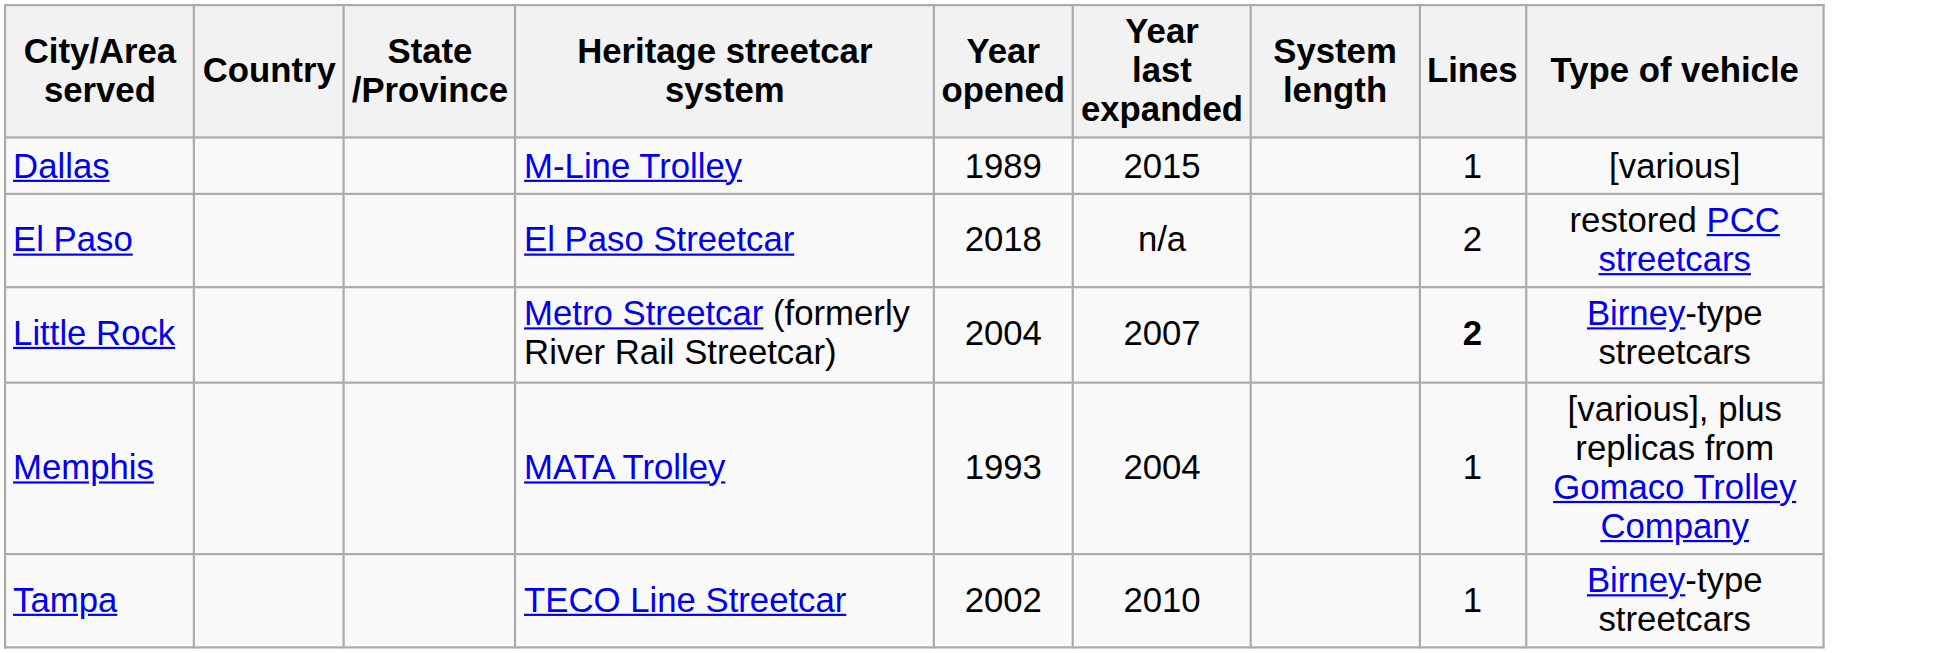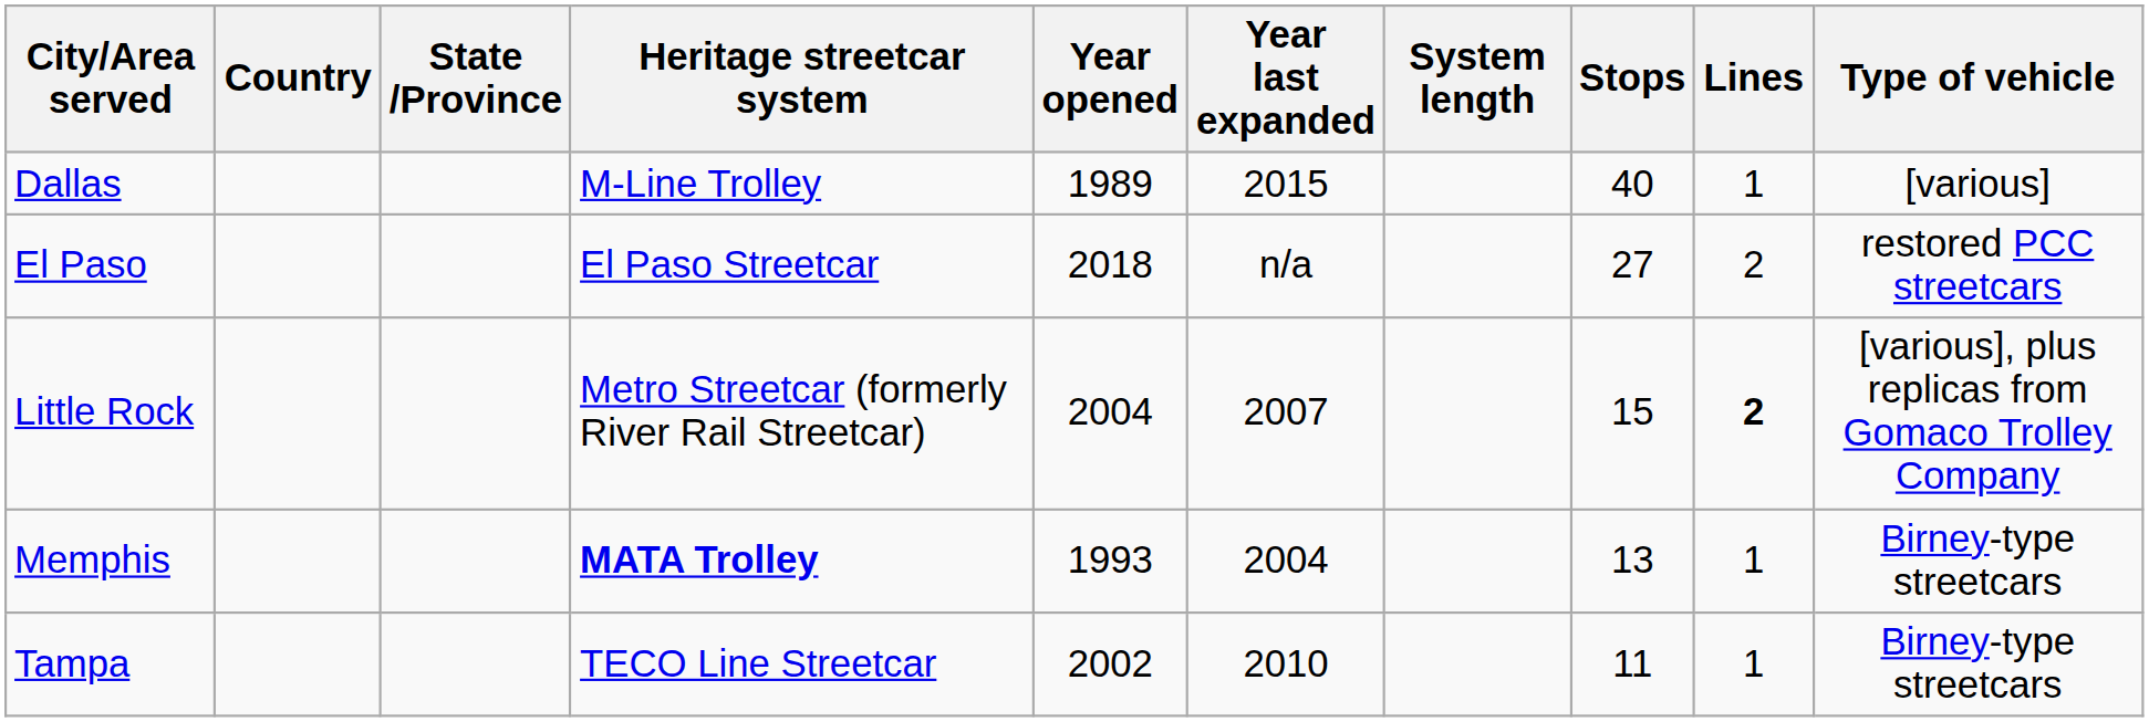+ column: Stops | 40 | 27 | 15 | 13 | 11
Little Rock | Type of vehicle: Birney-type streetcars -> [various], plus replicas from Gomaco Trolley Company
Memphis | Heritage streetcar system: normal -> bold
Memphis | Type of vehicle: [various], plus replicas from Gomaco Trolley Company -> Birney-type streetcars
